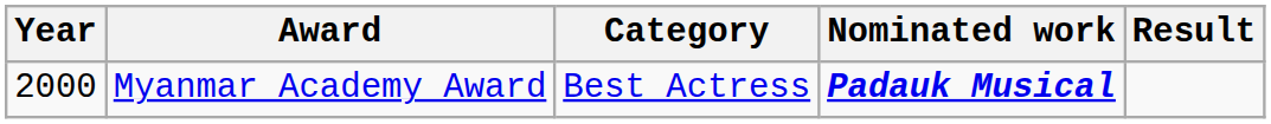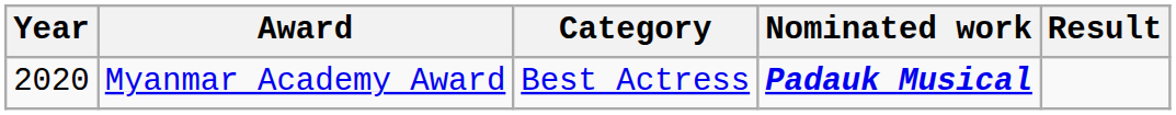Myanmar Academy Award | Year: 2000 -> 2020
